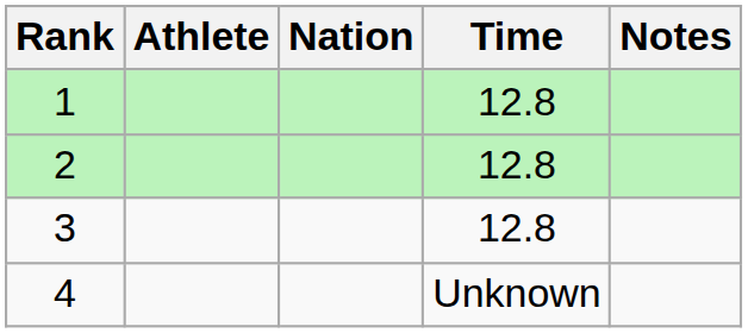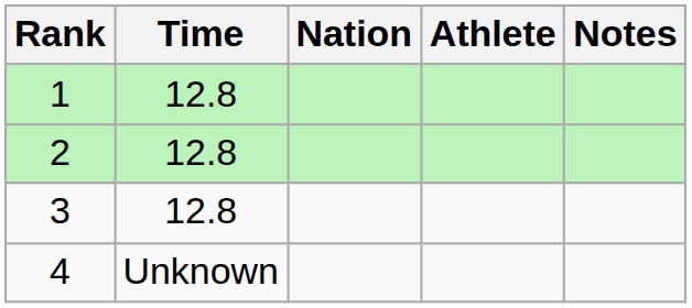columns swapped: Athlete <-> Time
